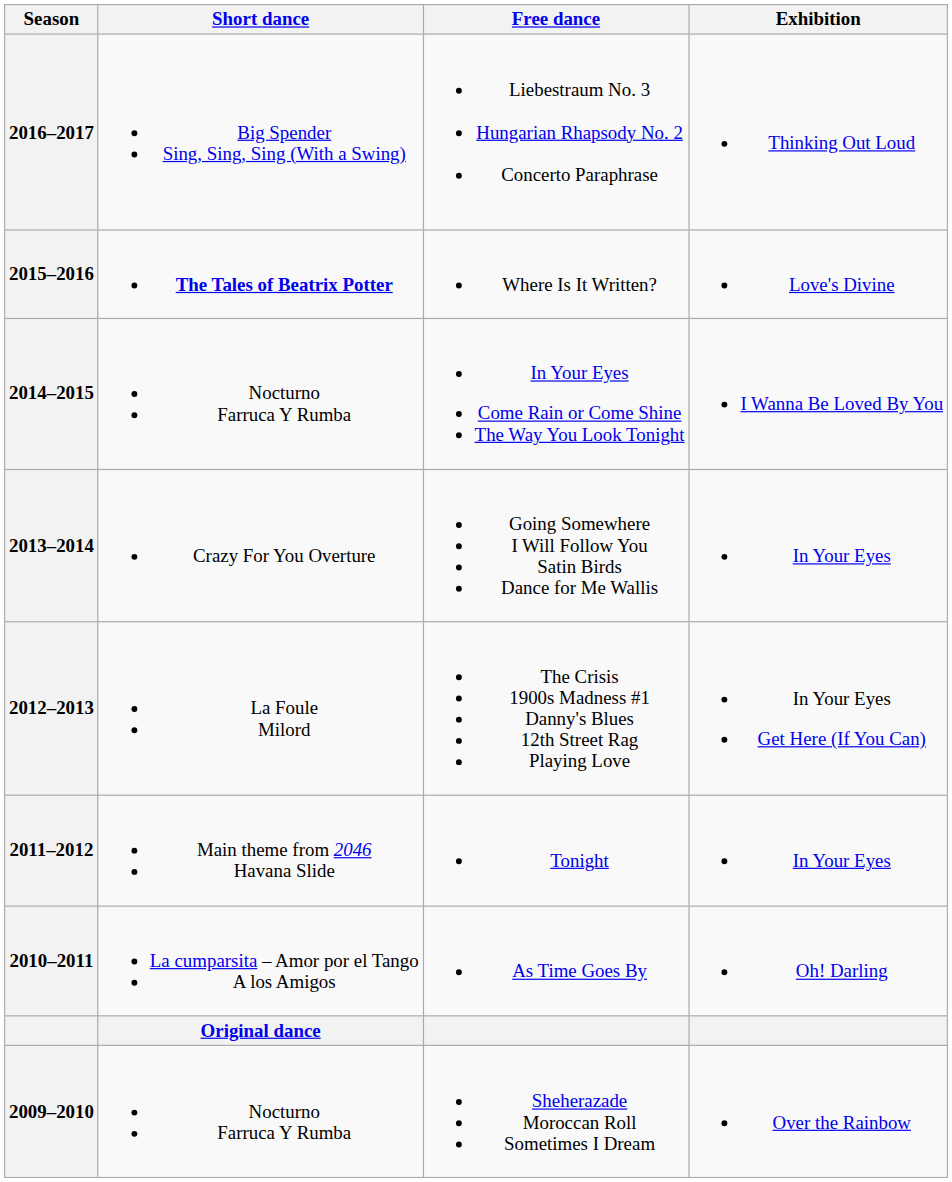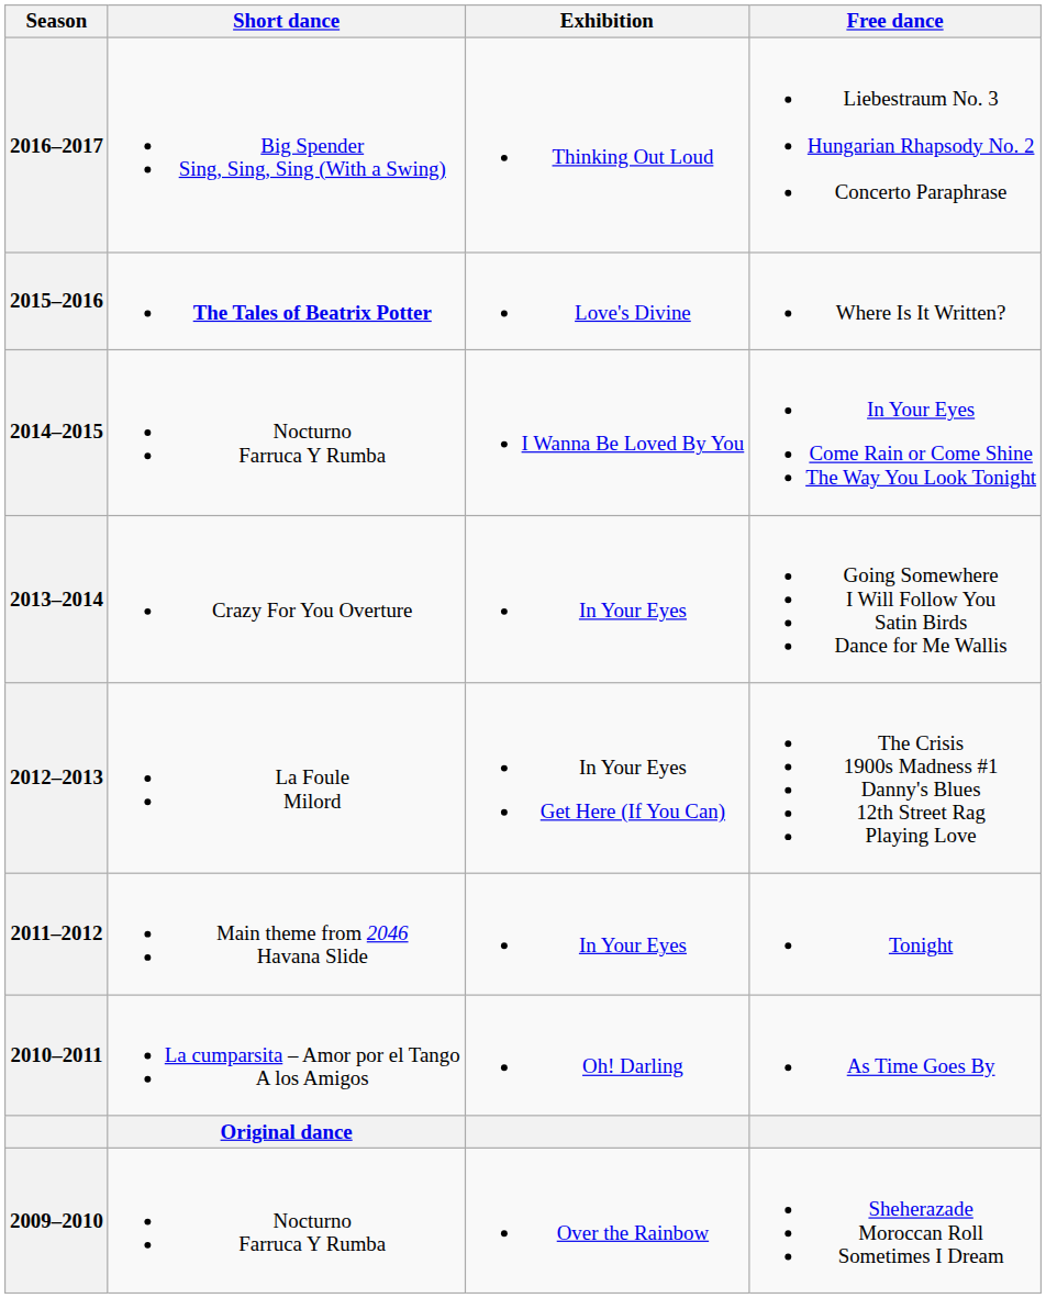columns swapped: Free dance <-> Exhibition
